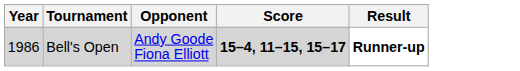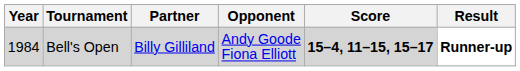+ column: Partner | Billy Gilliland
Bell's Open | Year: 1986 -> 1984
